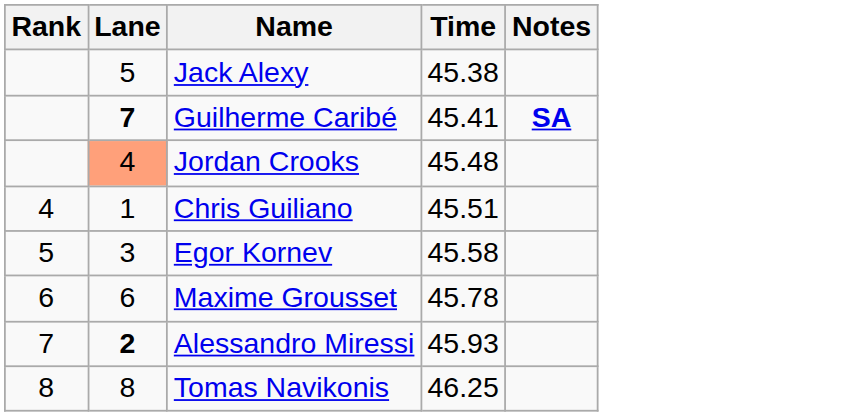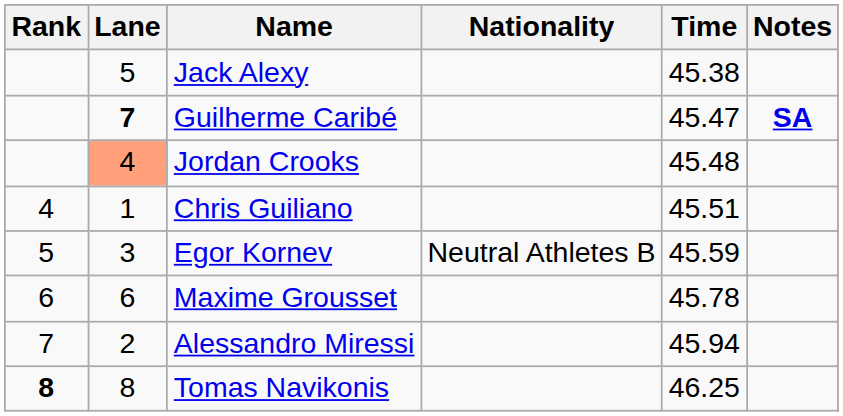+ column: Nationality | Neutral Athletes B
Guilherme Caribé | Time: 45.41 -> 45.47
Egor Kornev | Time: 45.58 -> 45.59
Alessandro Miressi | Lane: bold -> normal
Alessandro Miressi | Time: 45.93 -> 45.94
Tomas Navikonis | Rank: normal -> bold
